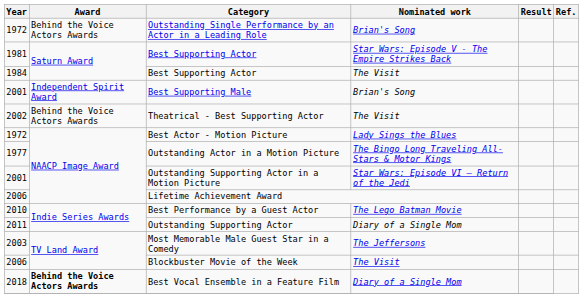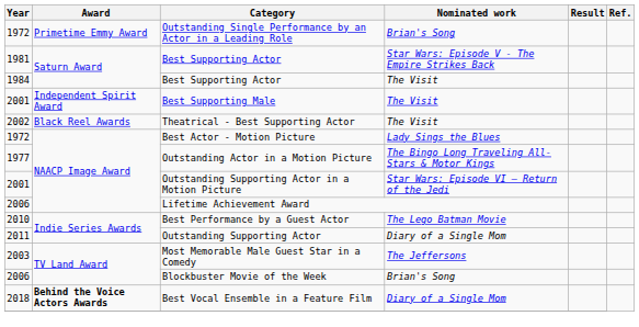Outstanding Single Performance by an Actor in a Leading Role | Award: Behind the Voice Actors Awards -> Primetime Emmy Award
Best Supporting Male | Nominated work: Brian's Song -> The Visit
Theatrical - Best Supporting Actor | Award: Behind the Voice Actors Awards -> Black Reel Awards
Blockbuster Movie of the Week | Nominated work: The Visit -> Brian's Song
